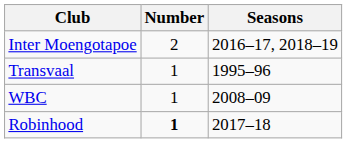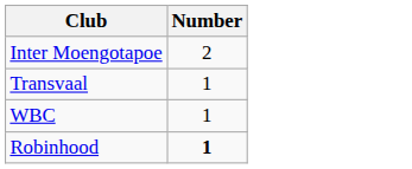- column: Seasons | 2016–17, 2018–19 | 1995–96 | 2008–09 | 2017–18
